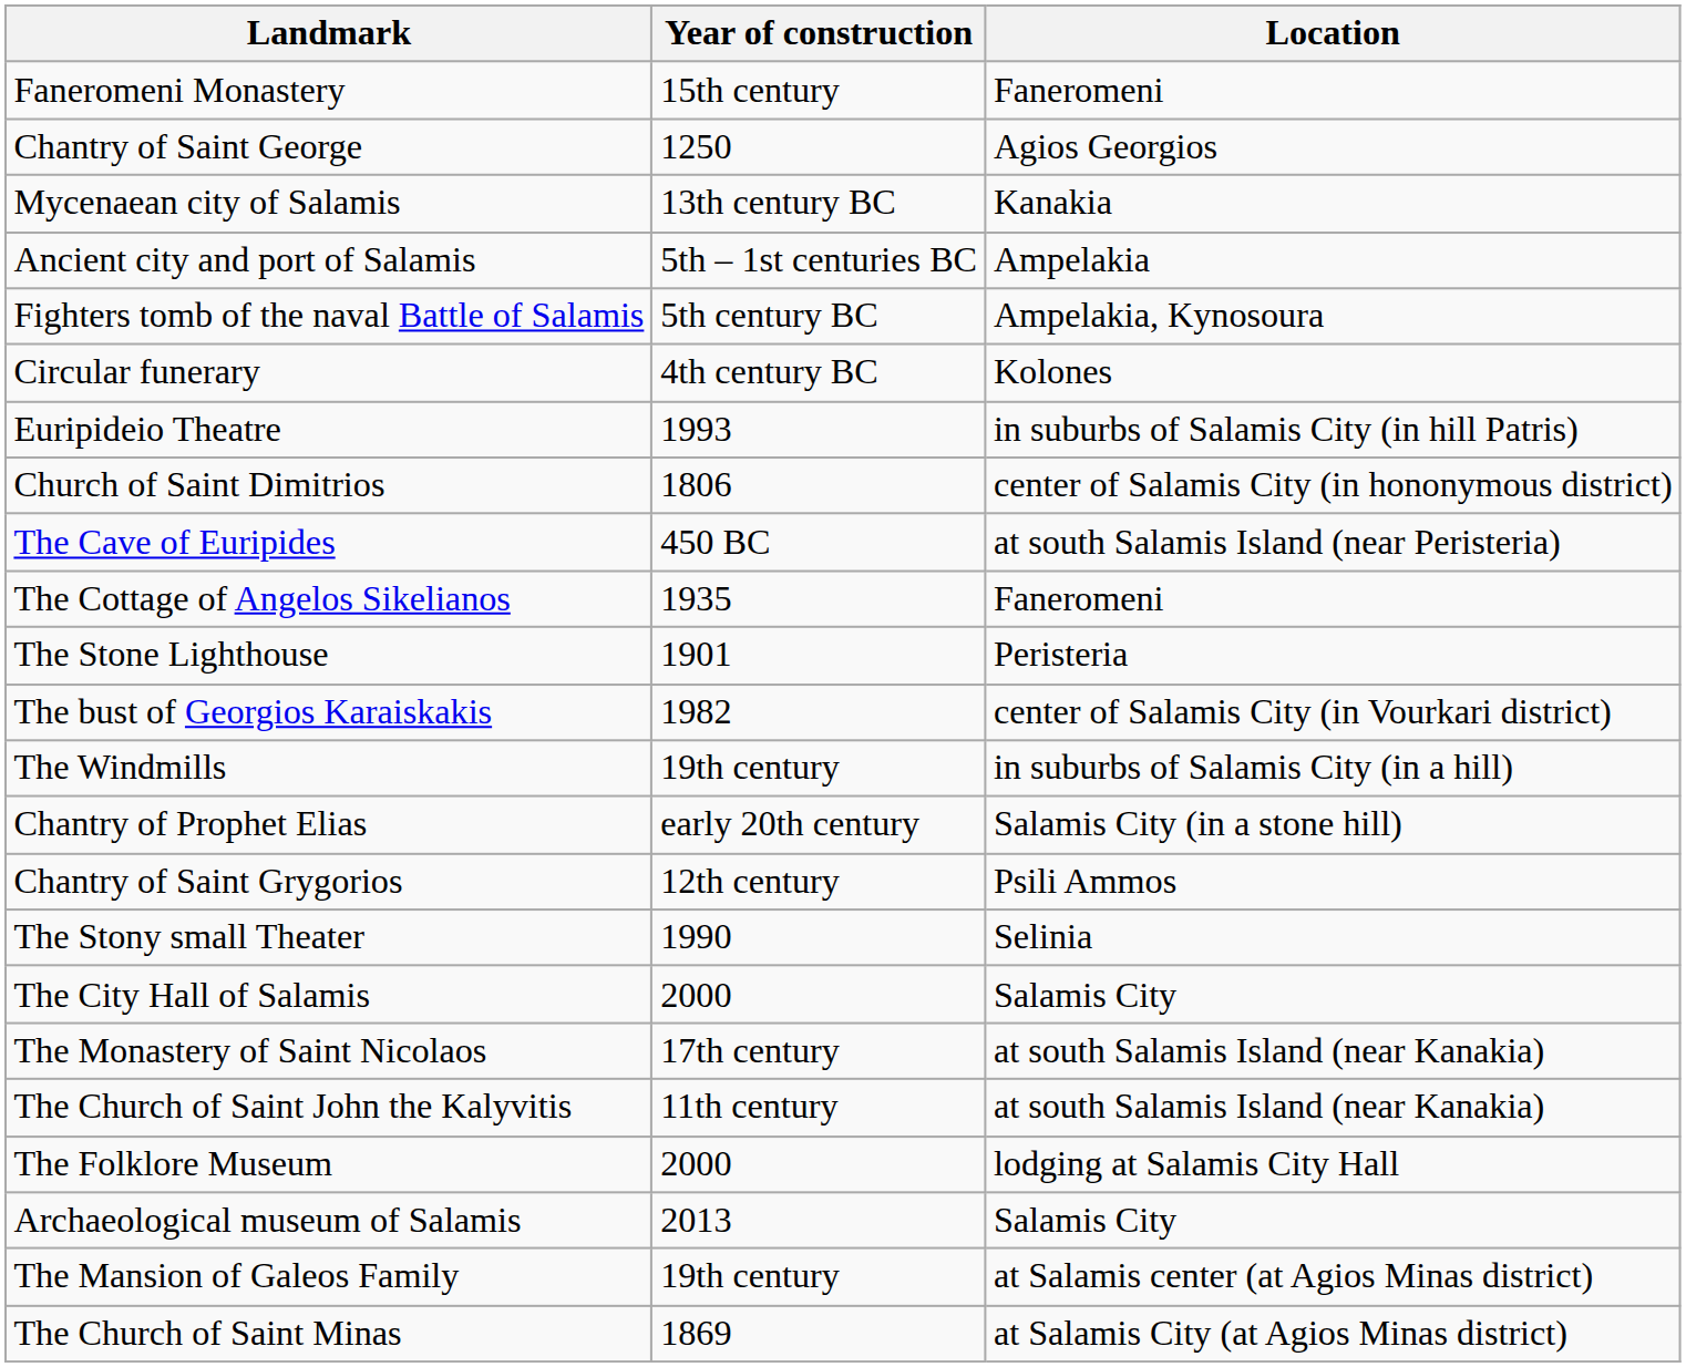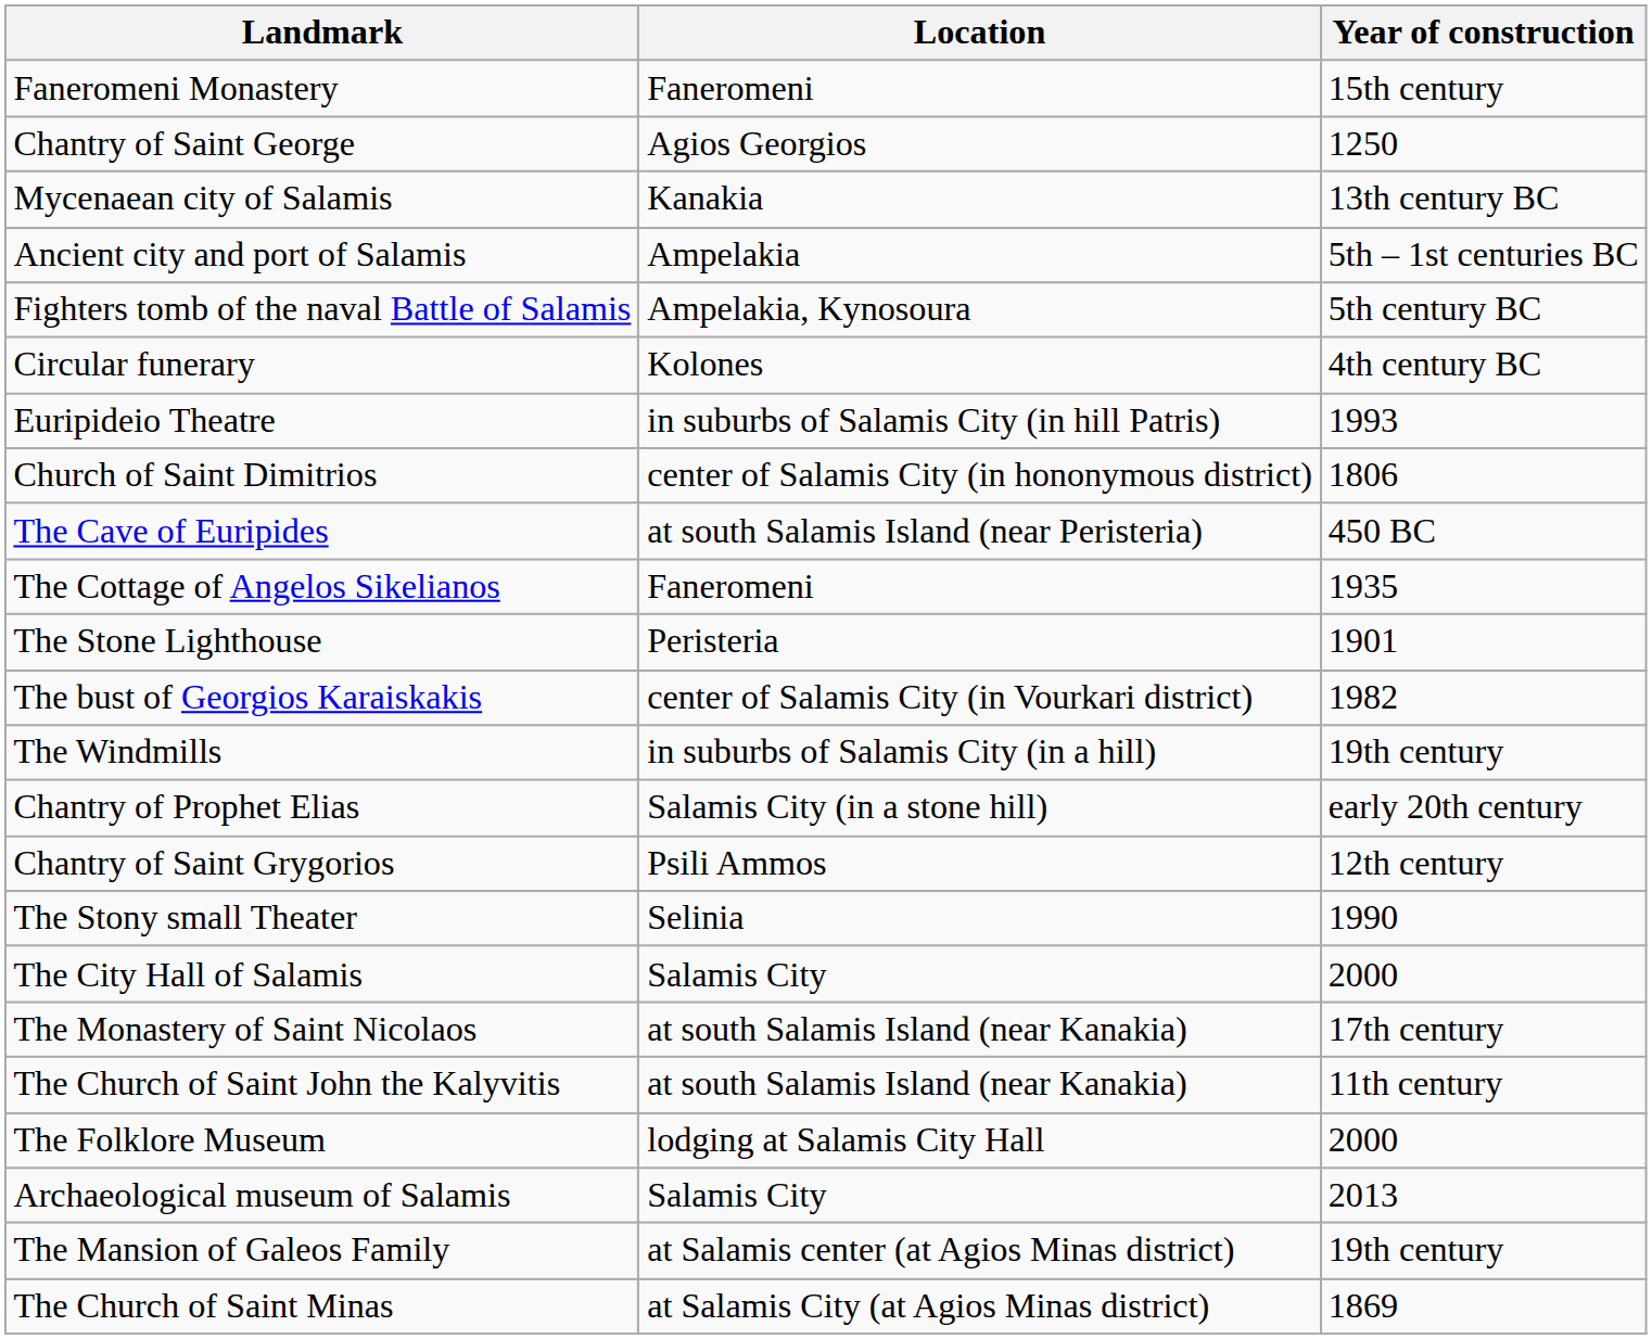columns swapped: Year of construction <-> Location
